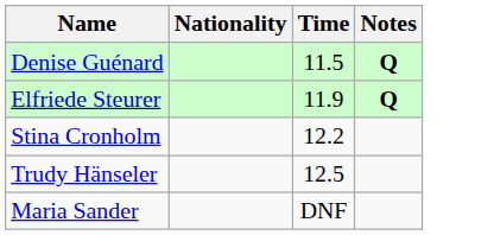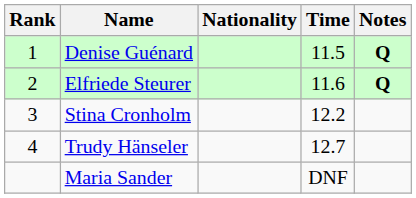+ column: Rank | 1 | 2 | 3 | 4
Elfriede Steurer | Time: 11.9 -> 11.6
Trudy Hänseler | Time: 12.5 -> 12.7
